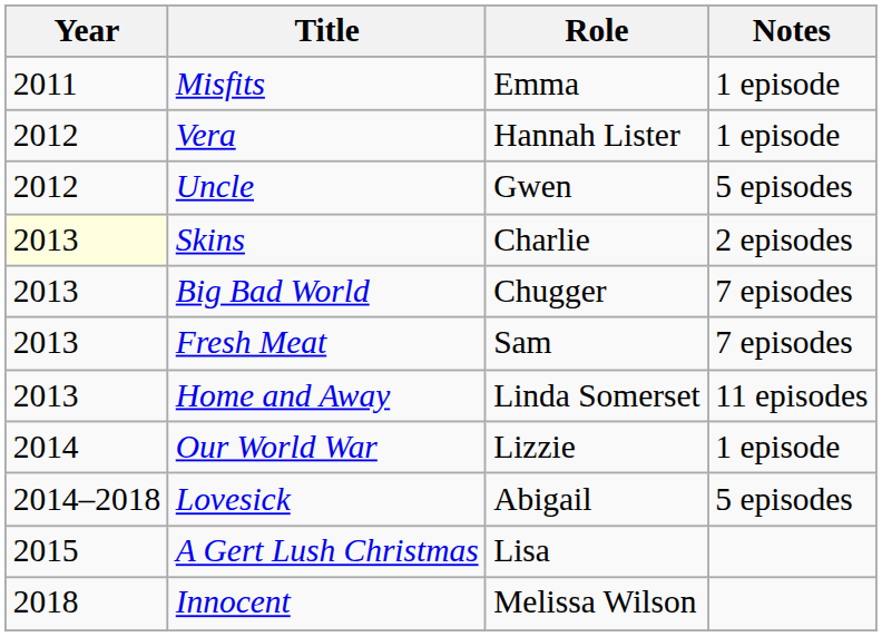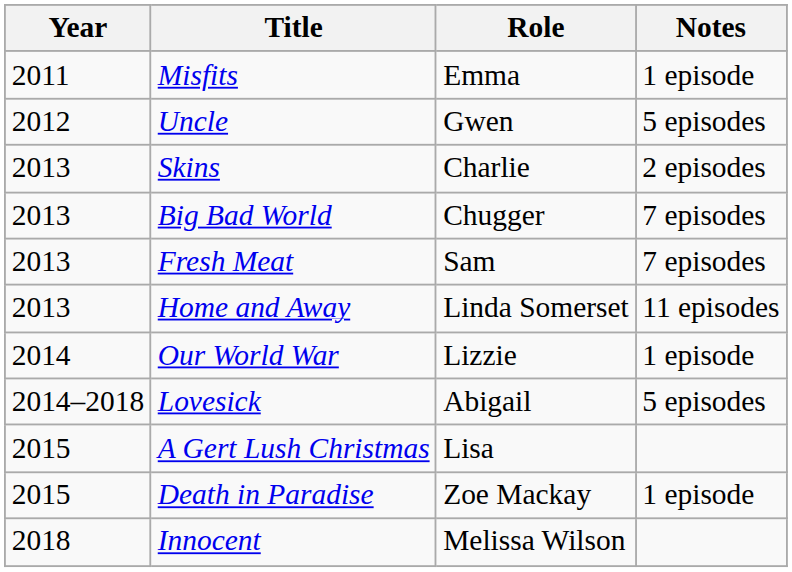- row: 2012 | Vera | Hannah Lister | 1 episode
Skins | Year: lightyellow background -> no background
+ row: 2015 | Death in Paradise | Zoe Mackay | 1 episode
